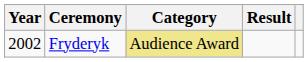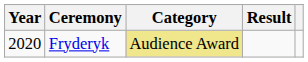Fryderyk | Year: 2002 -> 2020
